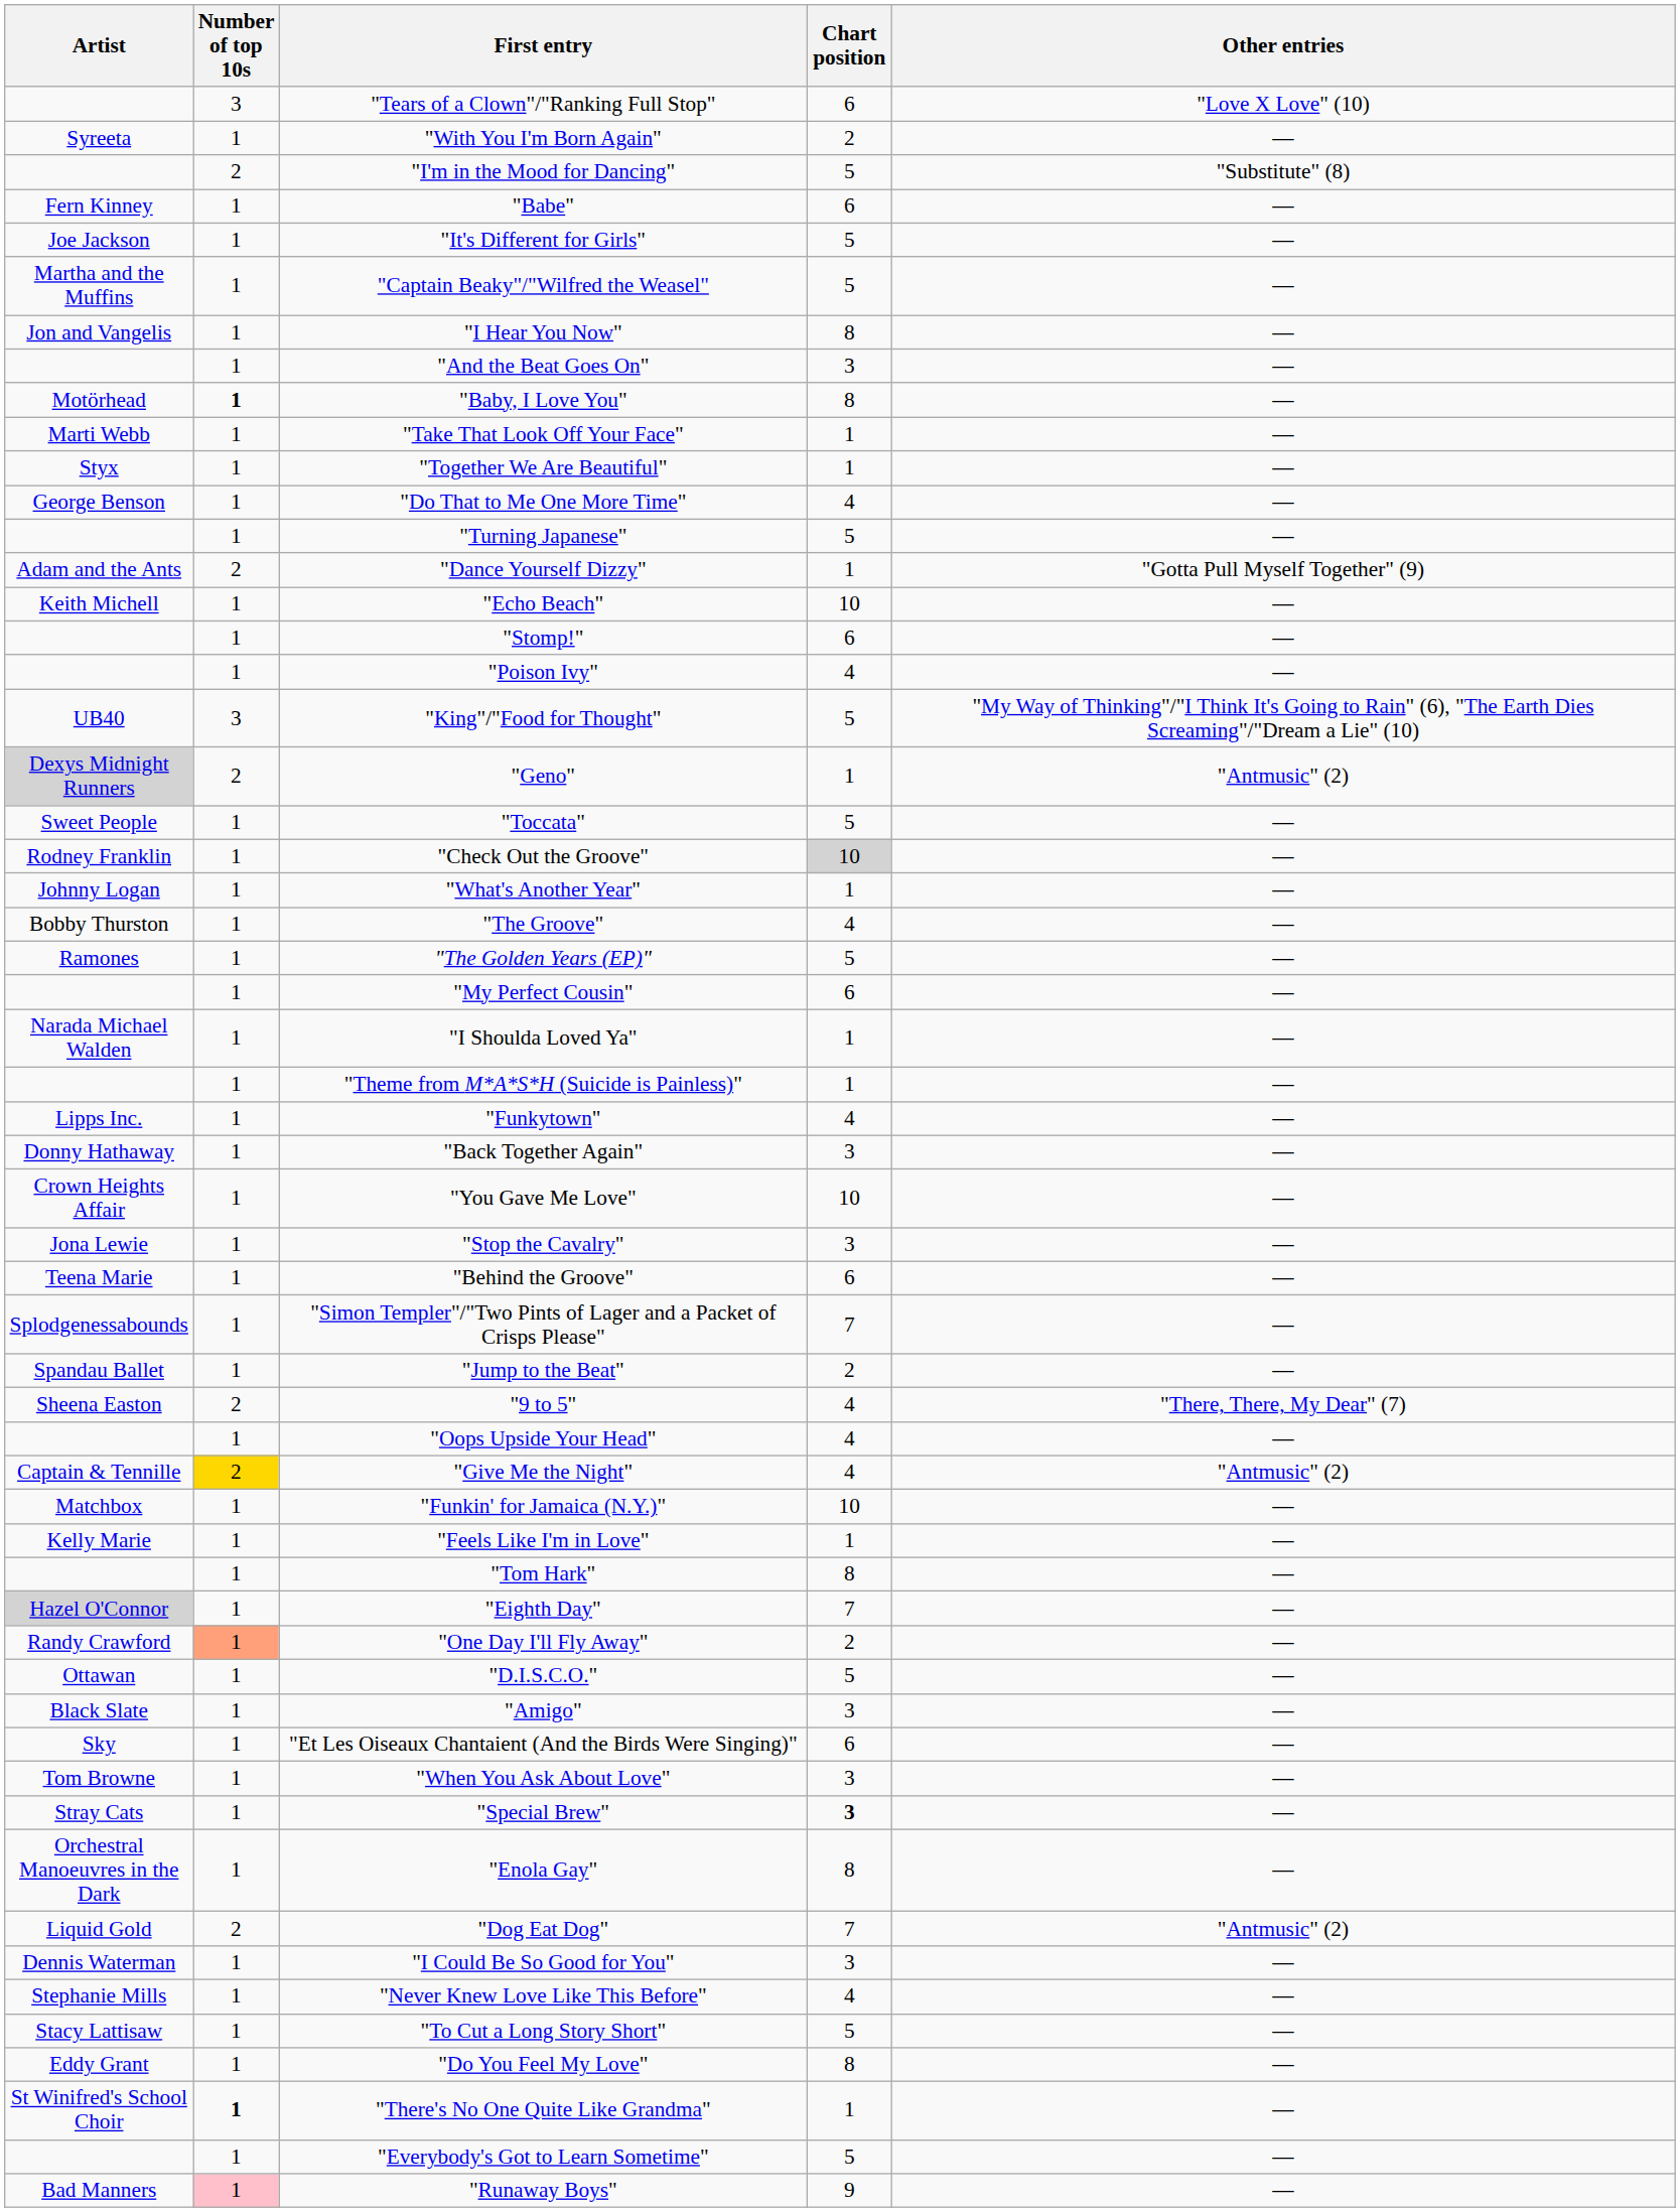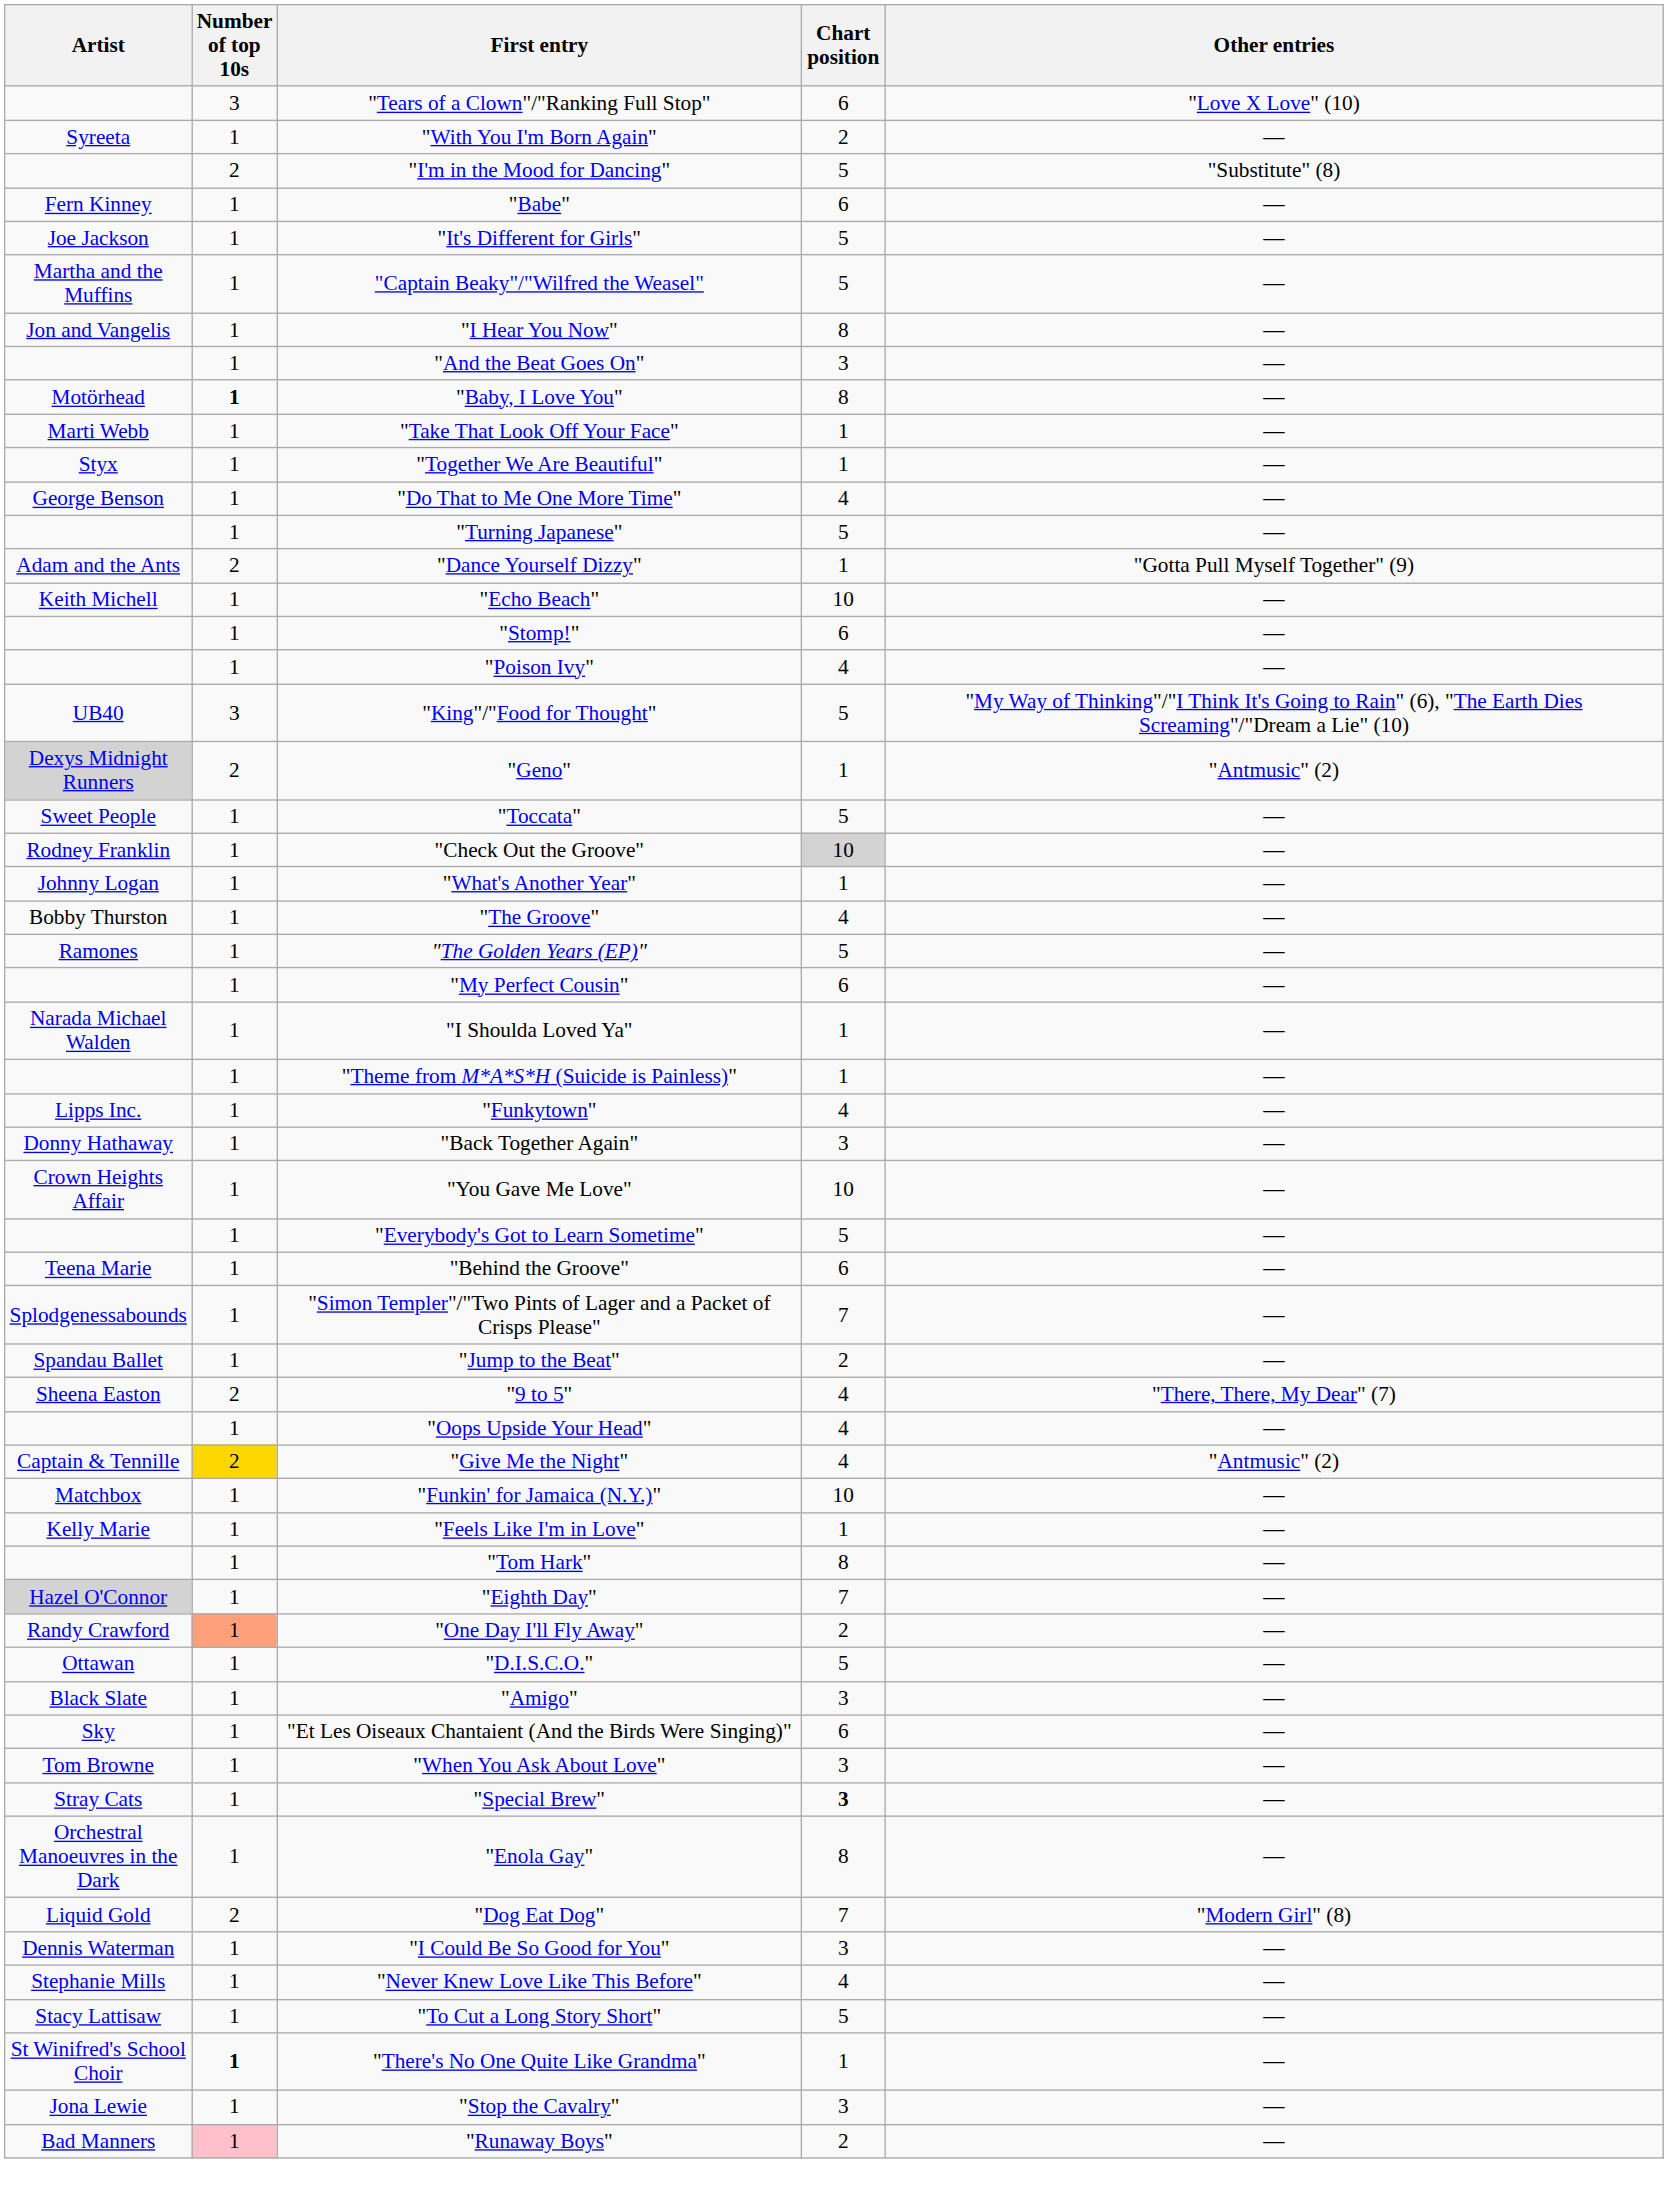rows swapped: "Everybody's Got to Learn Sometime" <-> "Stop the Cavalry"
"Dog Eat Dog" | Other entries: "Antmusic" (2) -> "Modern Girl" (8)
- row: Eddy Grant | 1 | "Do You Feel My Love" | 8 | —
"Runaway Boys" | Chart position: 9 -> 2
